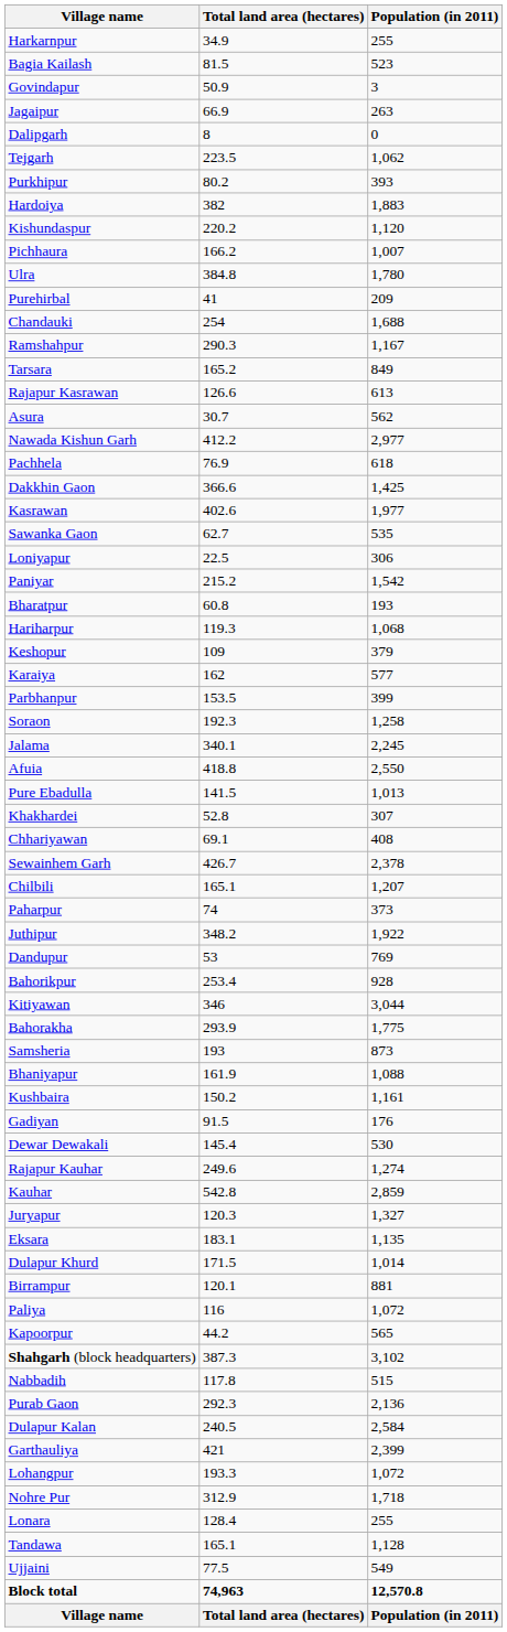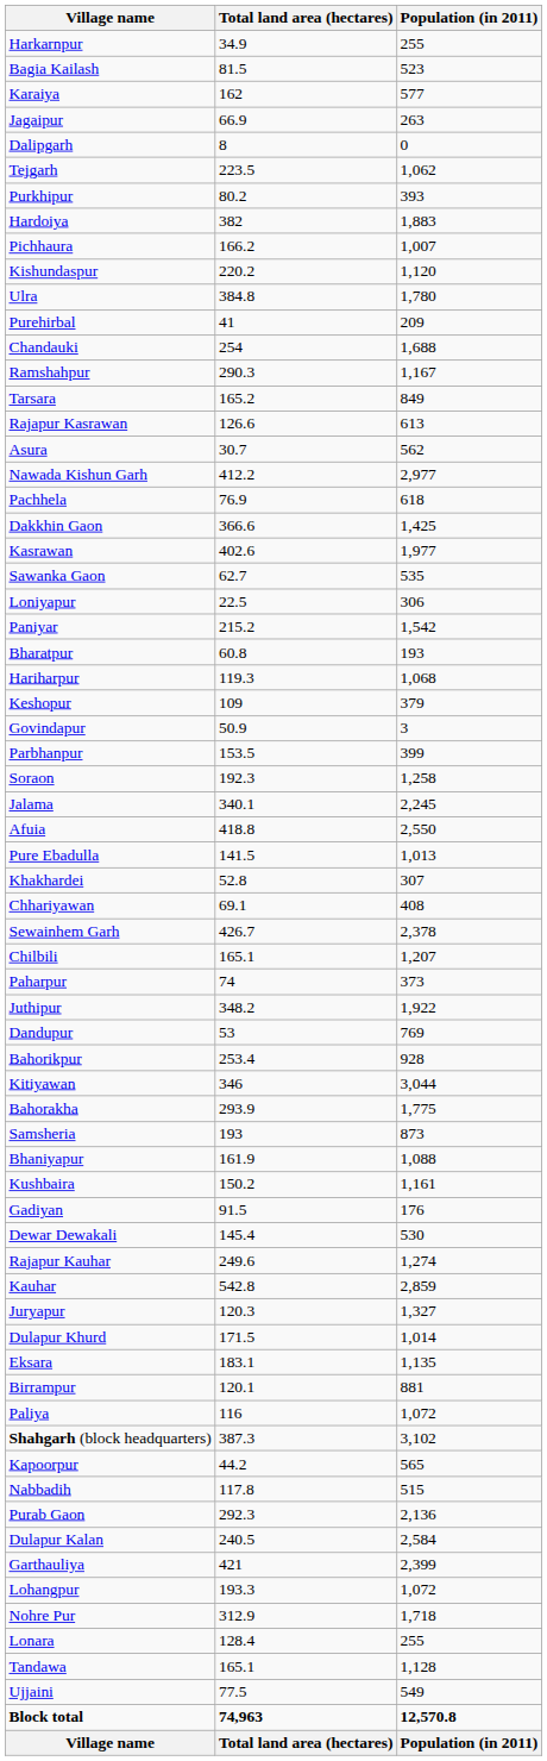rows swapped: Govindapur <-> Karaiya
rows swapped: Pichhaura <-> Kishundaspur
rows swapped: Dulapur Khurd <-> Eksara
rows swapped: Shahgarh (block headquarters) <-> Kapoorpur
